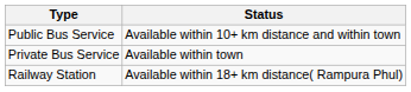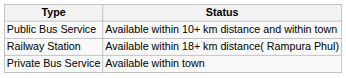rows swapped: Private Bus Service <-> Railway Station
